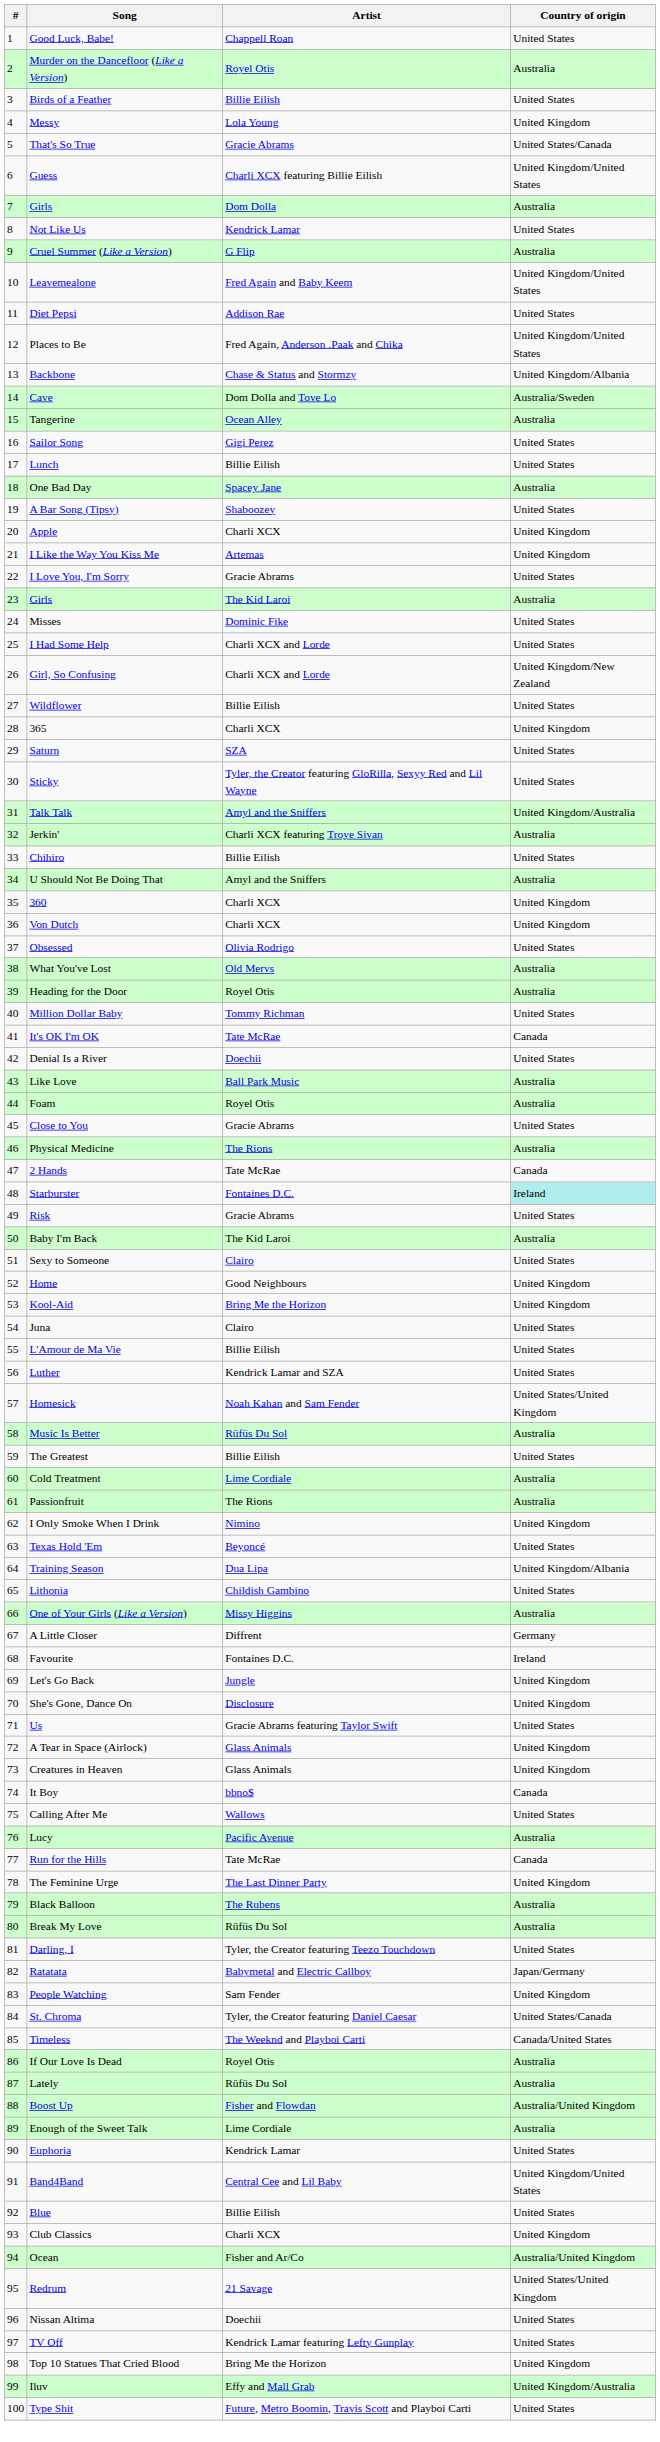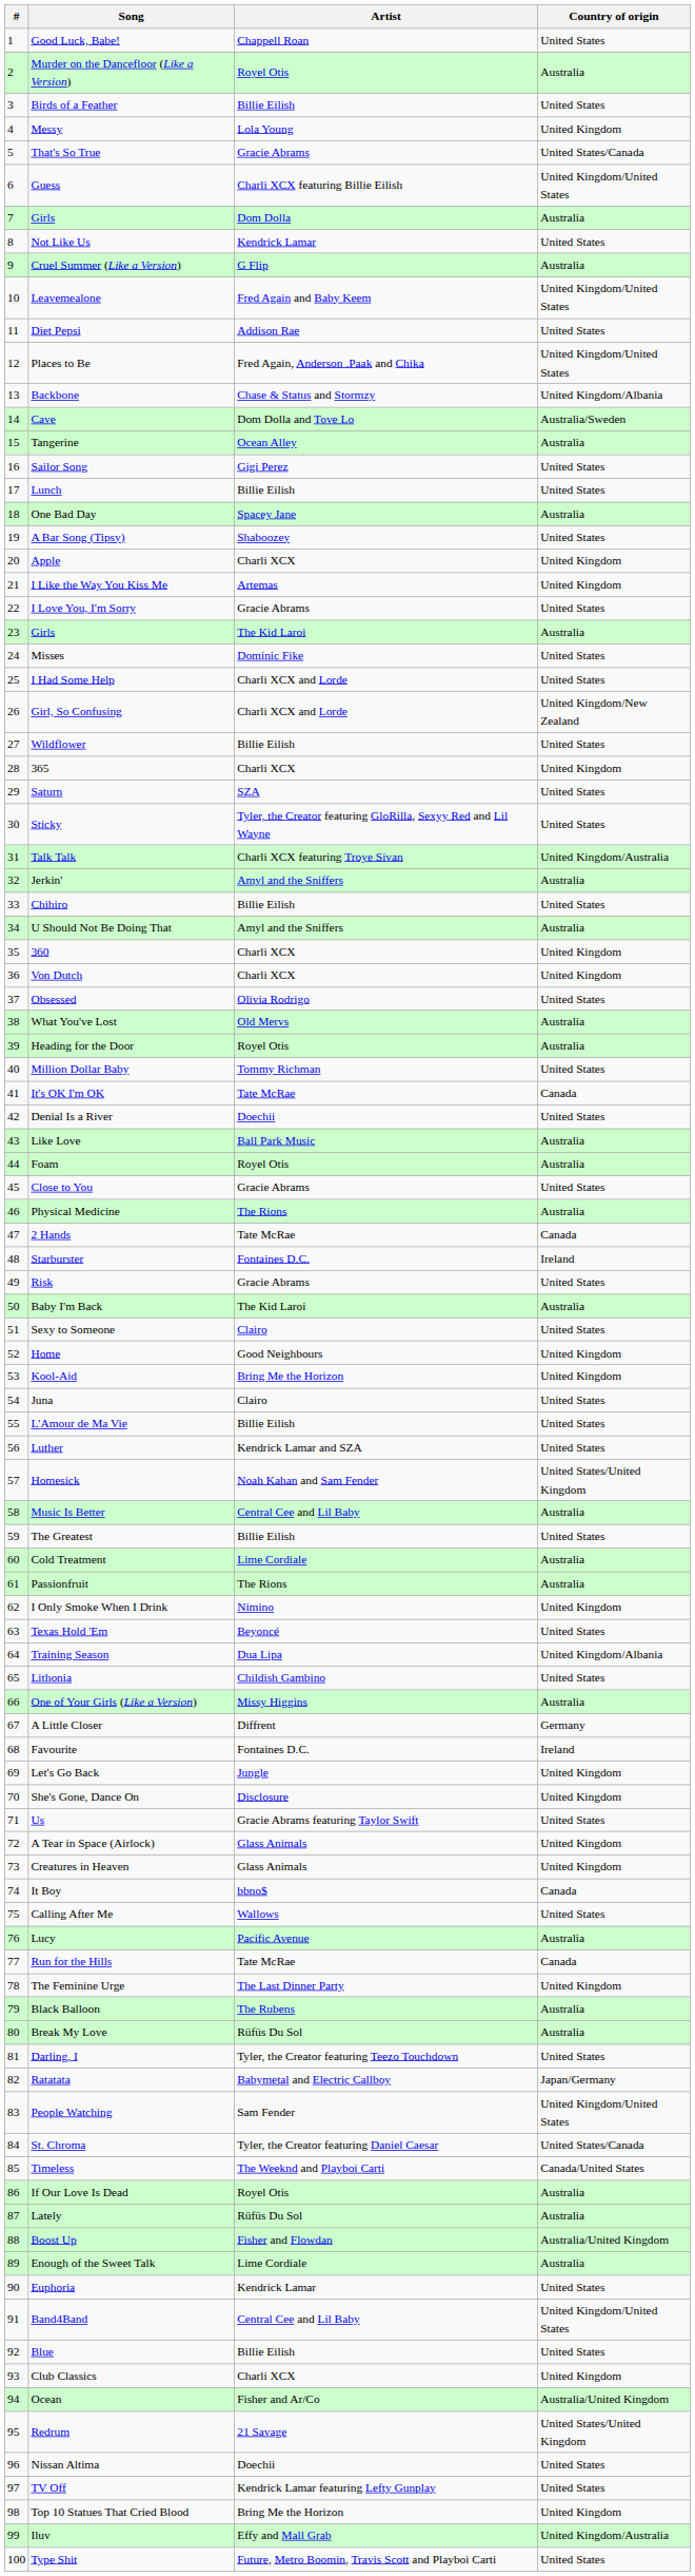Talk Talk | Artist: Amyl and the Sniffers -> Charli XCX featuring Troye Sivan
Jerkin' | Artist: Charli XCX featuring Troye Sivan -> Amyl and the Sniffers
Starburster | Country of origin: paleturquoise background -> no background
Music Is Better | Artist: Rüfüs Du Sol -> Central Cee and Lil Baby
People Watching | Country of origin: United Kingdom -> United Kingdom/United States
